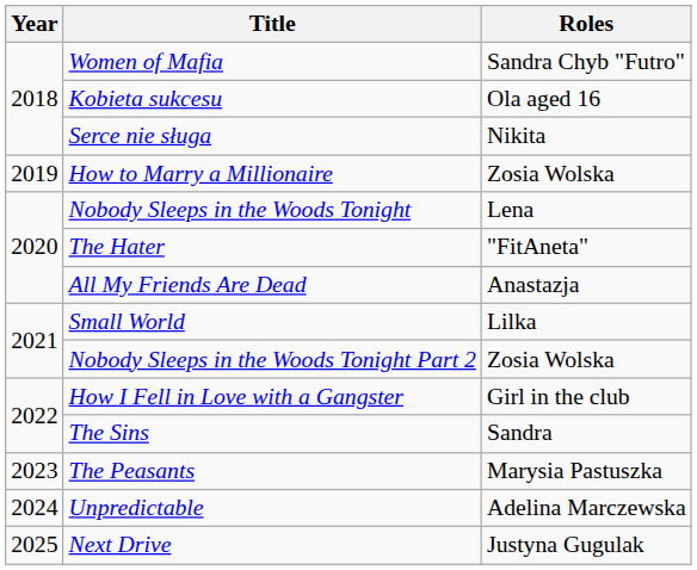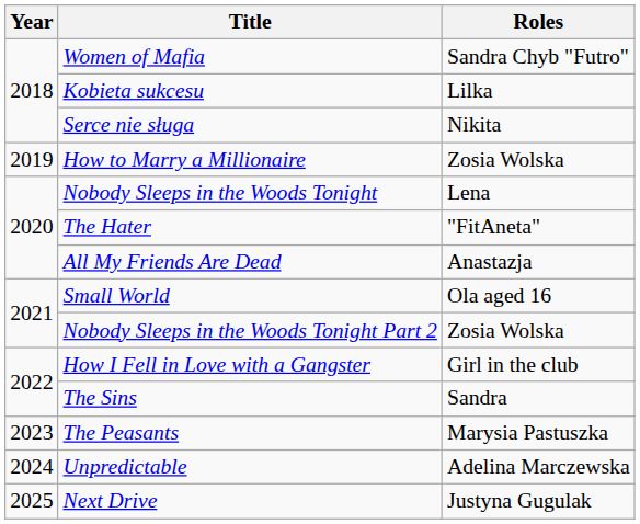Kobieta sukcesu | Roles: Ola aged 16 -> Lilka
Small World | Roles: Lilka -> Ola aged 16
